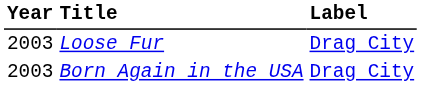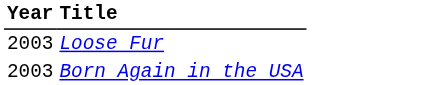- column: Label | Drag City | Drag City
